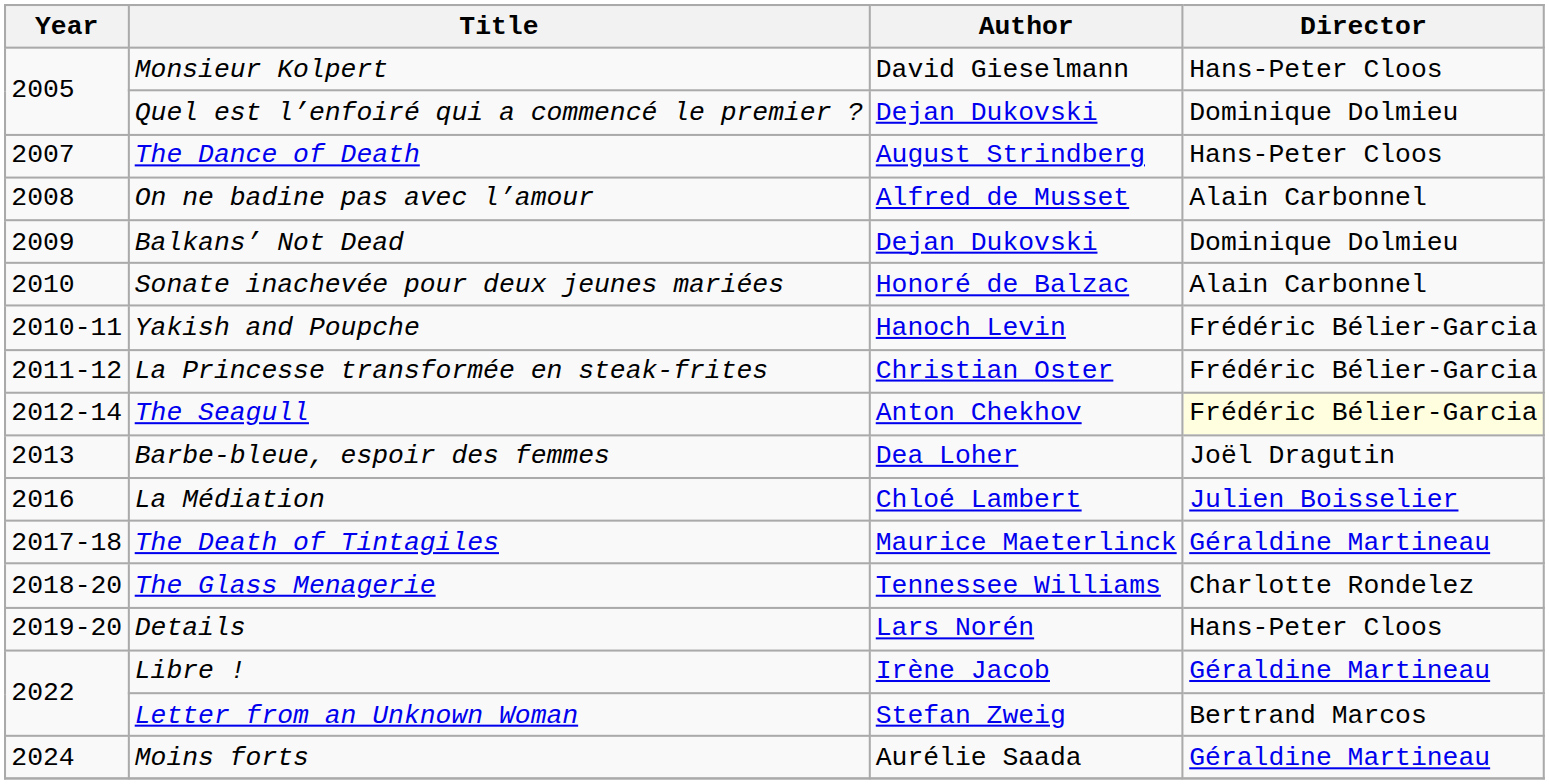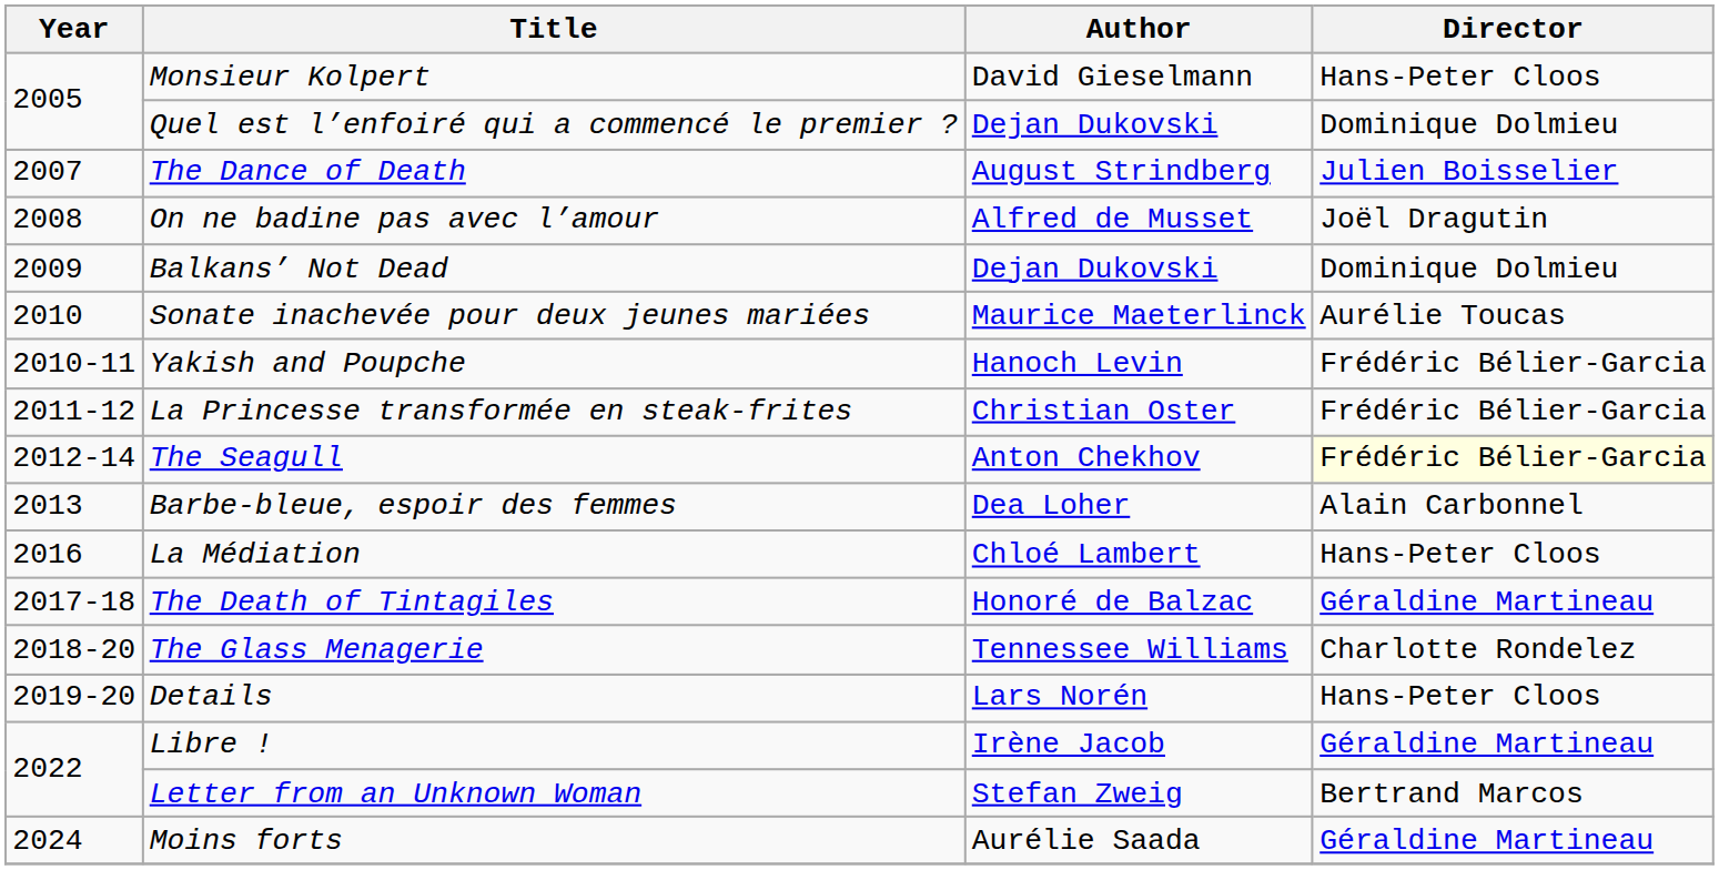The Dance of Death | Director: Hans-Peter Cloos -> Julien Boisselier
On ne badine pas avec l’amour | Director: Alain Carbonnel -> Joël Dragutin
Sonate inachevée pour deux jeunes mariées | Author: Honoré de Balzac -> Maurice Maeterlinck
Sonate inachevée pour deux jeunes mariées | Director: Alain Carbonnel -> Aurélie Toucas
Barbe-bleue, espoir des femmes | Director: Joël Dragutin -> Alain Carbonnel
La Médiation | Director: Julien Boisselier -> Hans-Peter Cloos
The Death of Tintagiles | Author: Maurice Maeterlinck -> Honoré de Balzac
